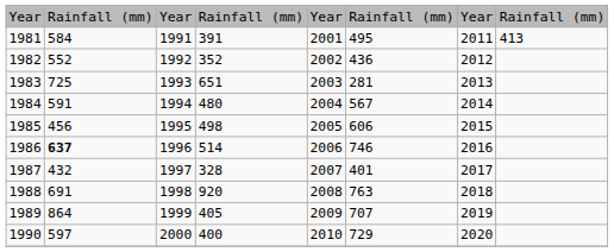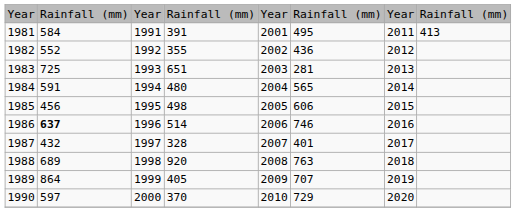1982 | column 4: 352 -> 355
1984 | column 6: 567 -> 565
1988 | column 2: 691 -> 689
1990 | column 4: 400 -> 370
